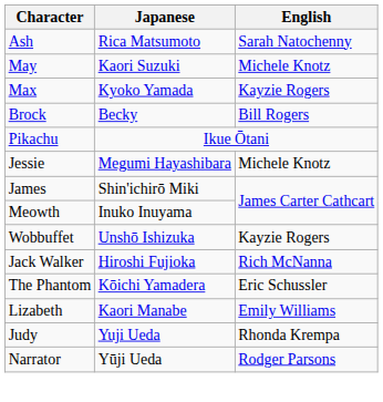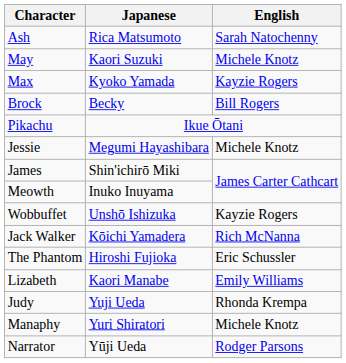Jack Walker | Japanese: Hiroshi Fujioka -> Kōichi Yamadera
The Phantom | Japanese: Kōichi Yamadera -> Hiroshi Fujioka
+ row: Manaphy | Yuri Shiratori | Michele Knotz
